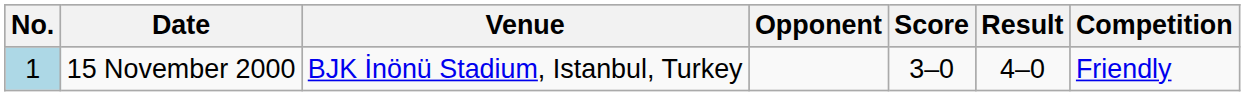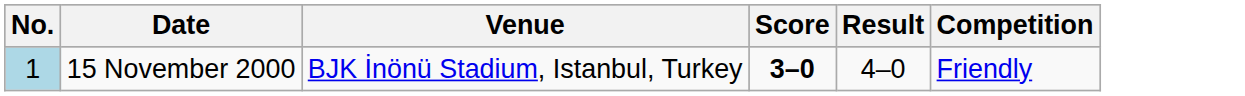- column: Opponent
15 November 2000 | Score: normal -> bold
